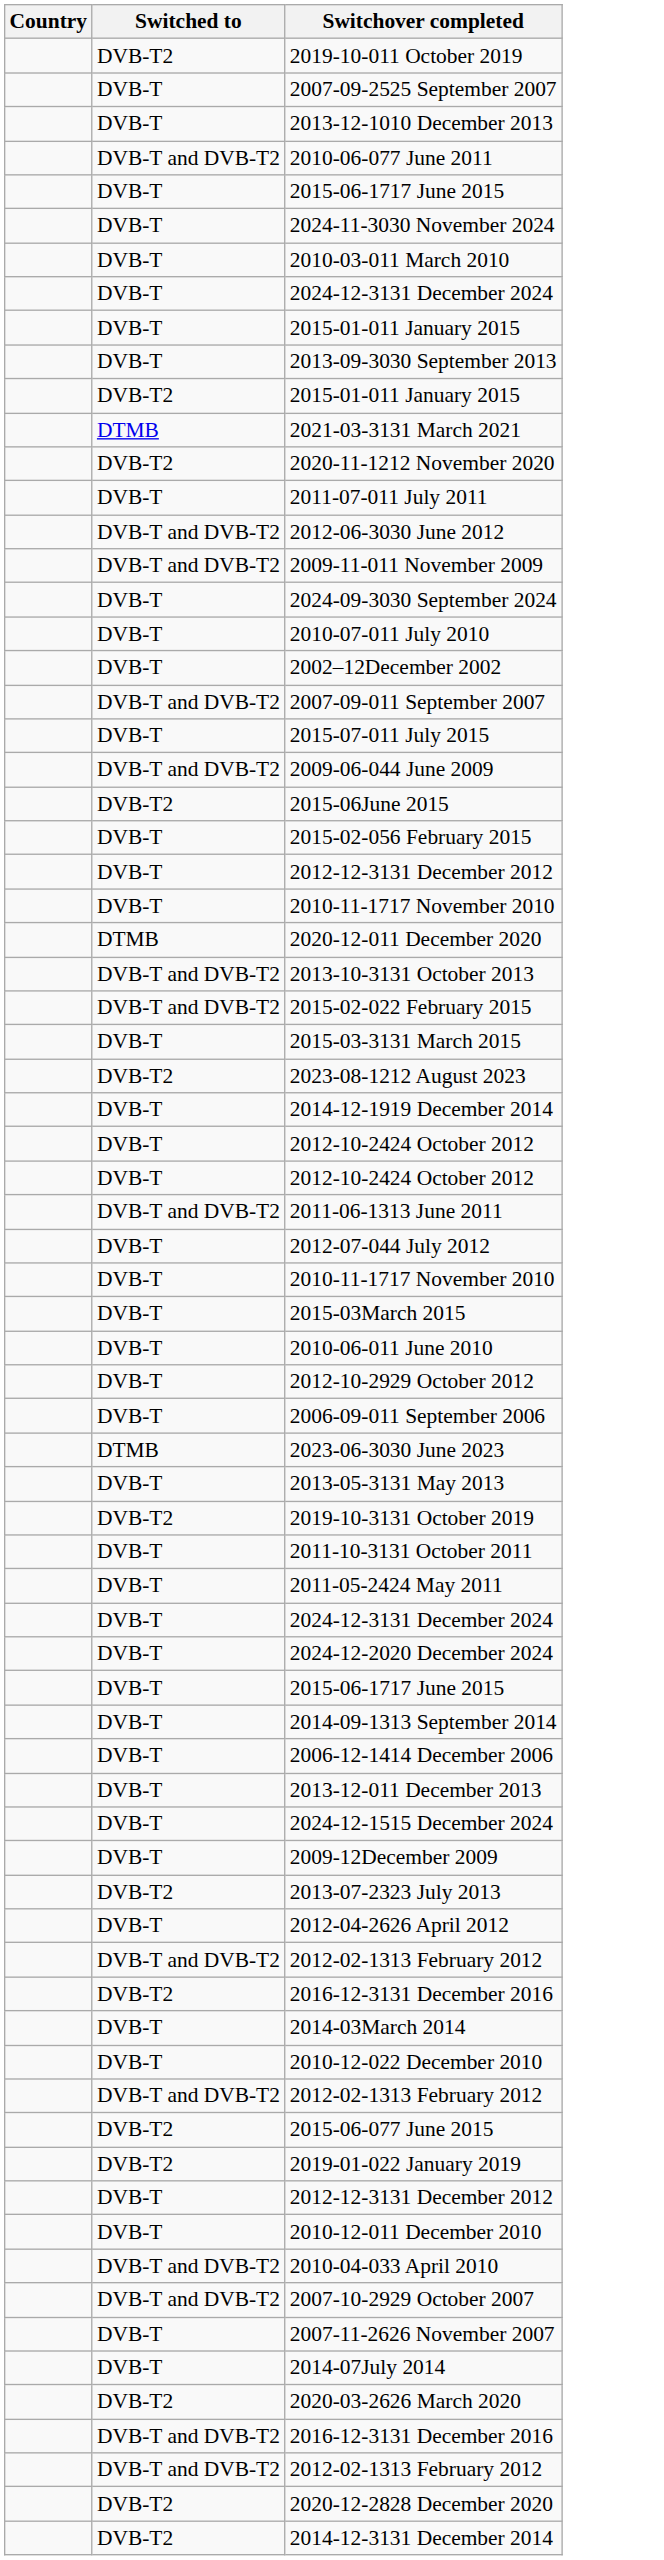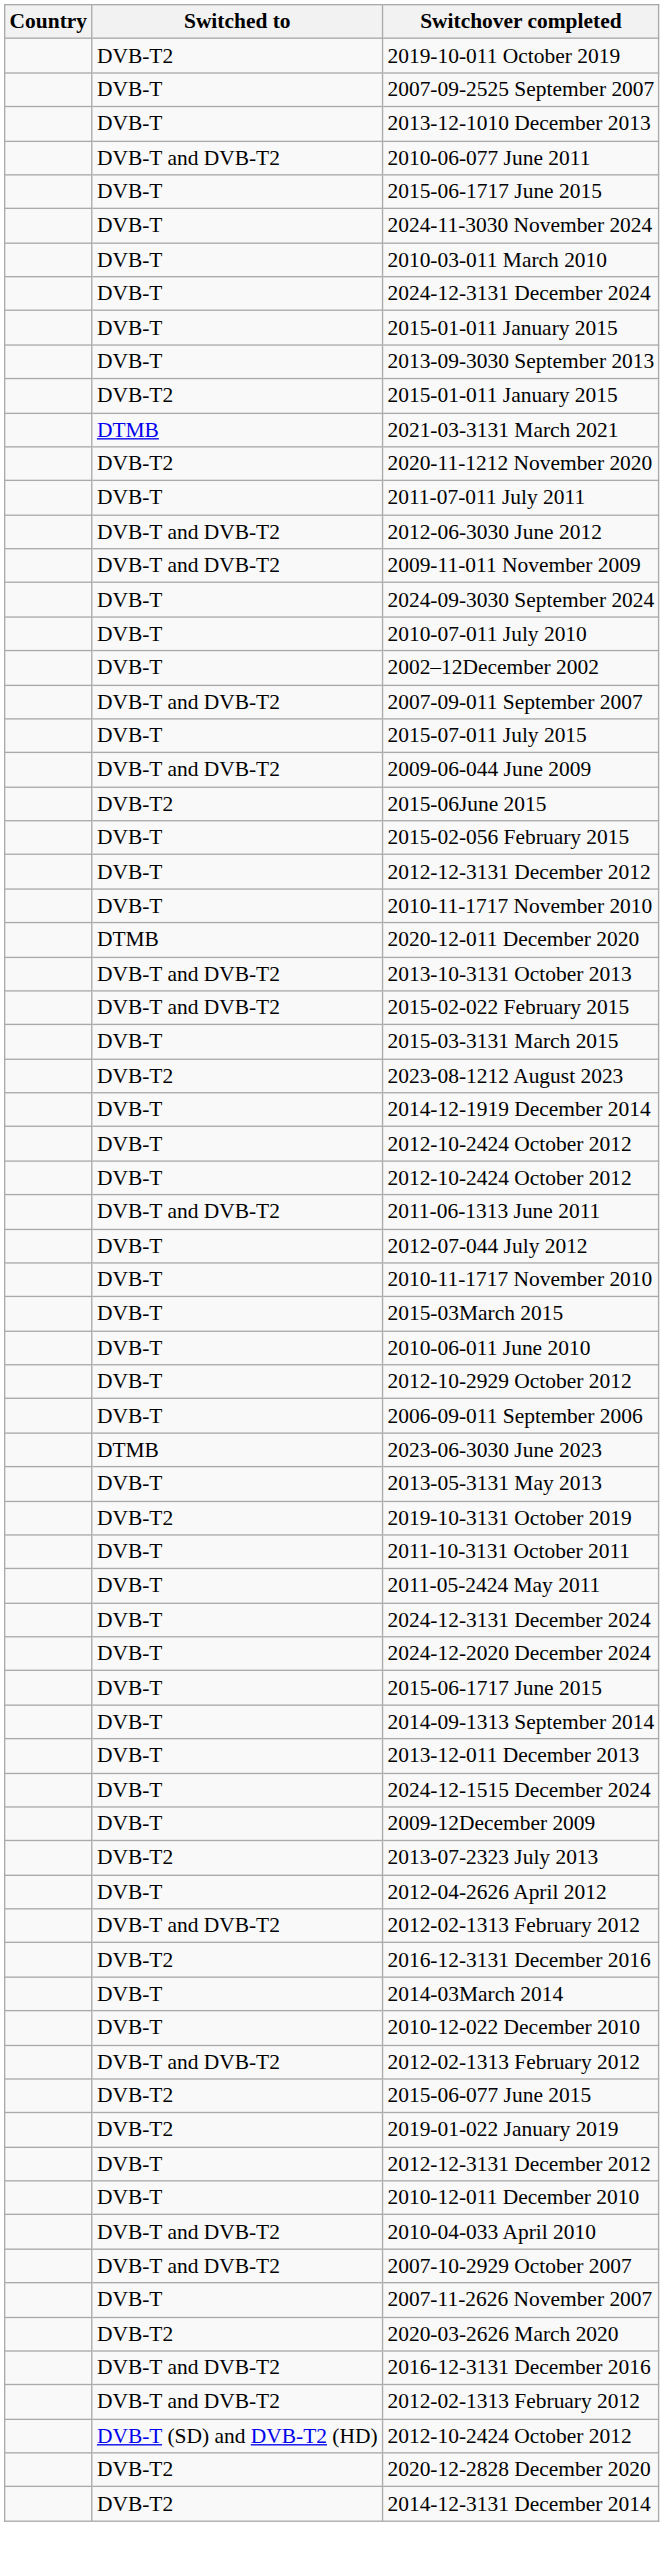- row: DVB-T | 2006-12-1414 December 2006
- row: DVB-T | 2014-07July 2014
+ row: DVB-T (SD) and DVB-T2 (HD) | 2012-10-2424 October 2012
